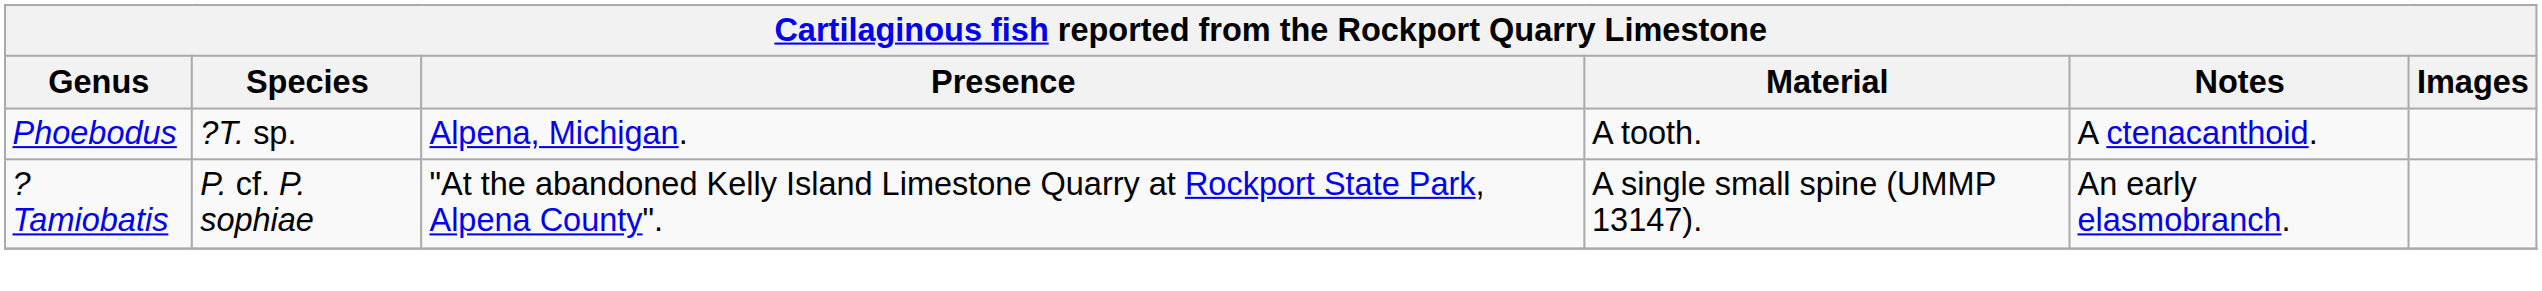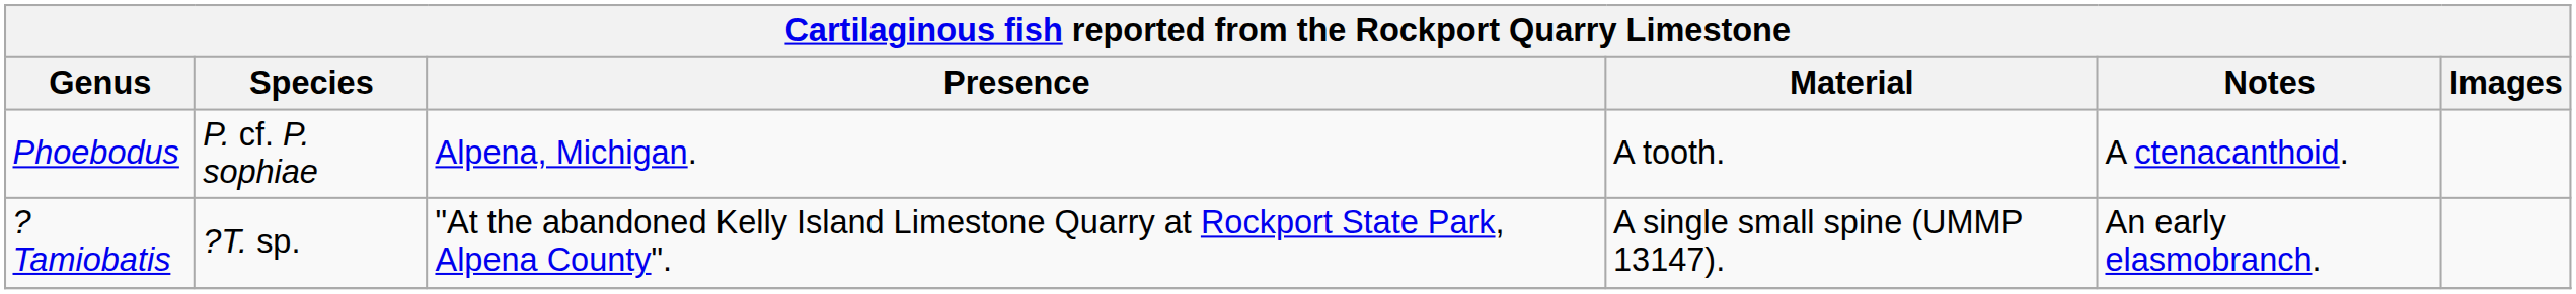Phoebodus | Species: ?T. sp. -> P. cf. P. sophiae
?Tamiobatis | Species: P. cf. P. sophiae -> ?T. sp.
